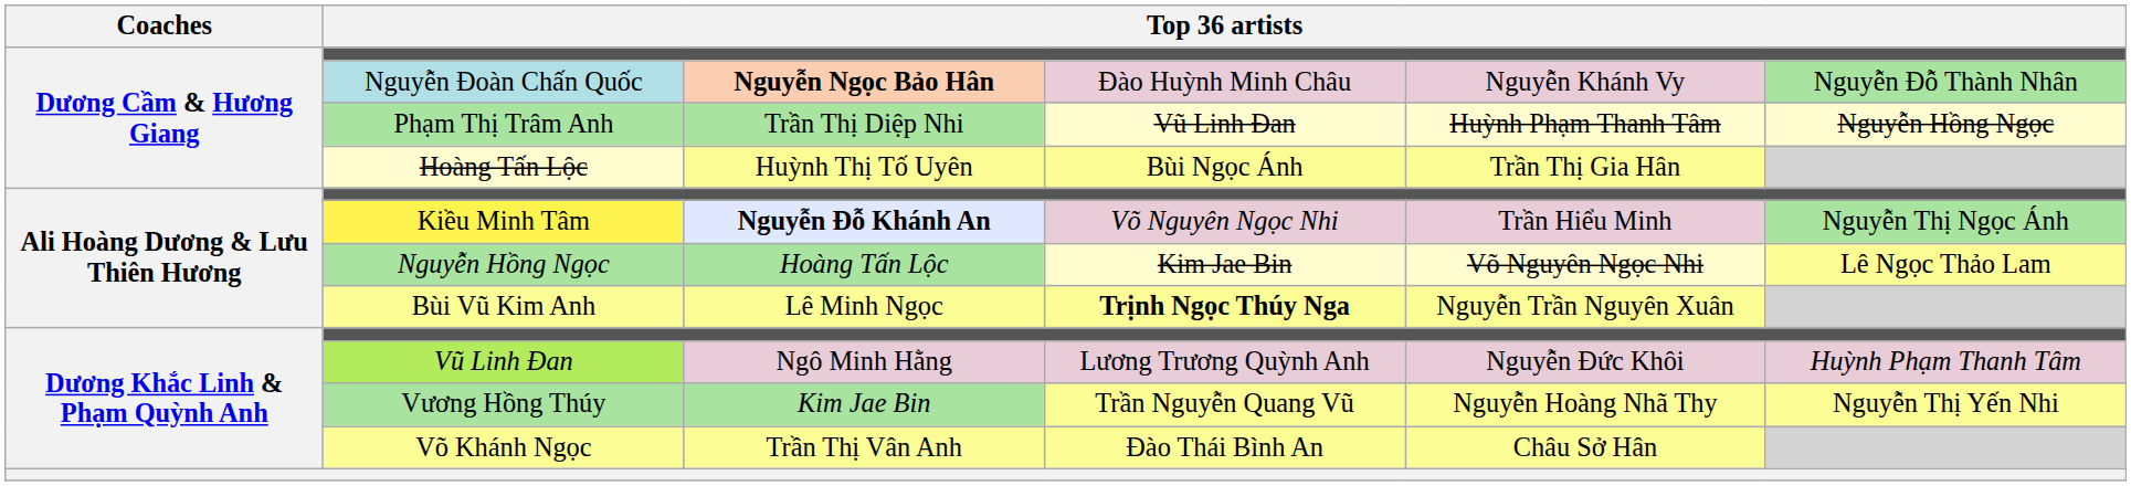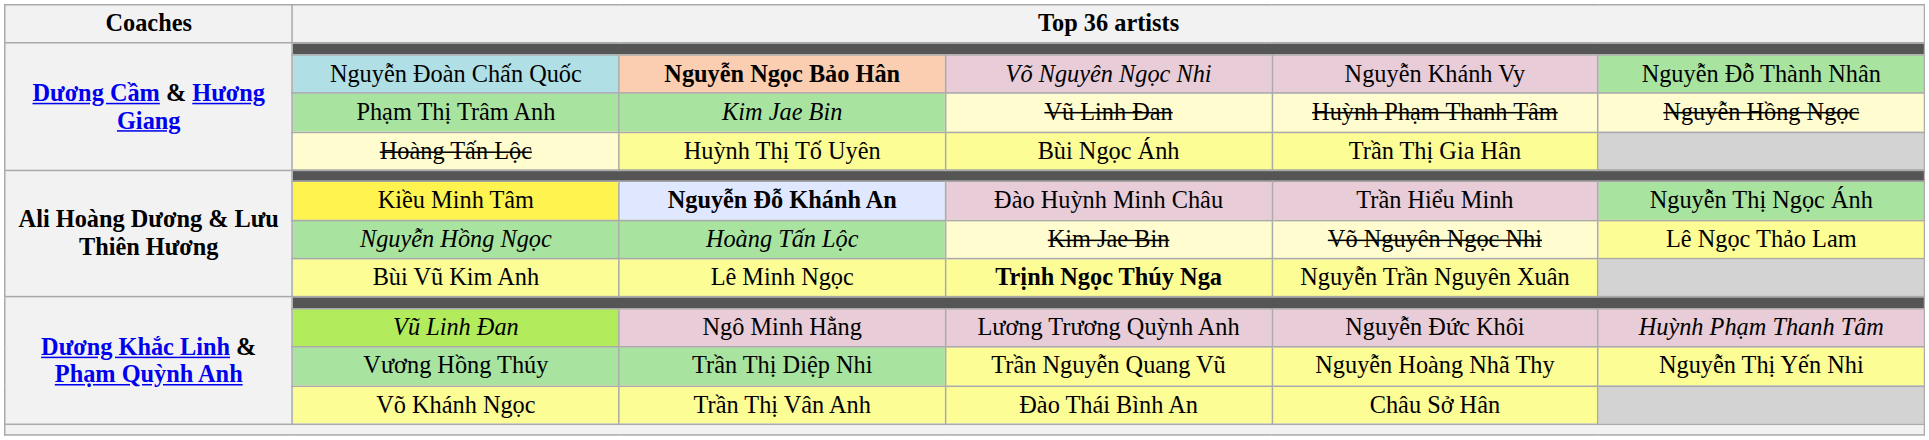Nguyễn Đoàn Chấn Quốc | column 4: Đào Huỳnh Minh Châu -> Võ Nguyên Ngọc Nhi
Phạm Thị Trâm Anh | column 3: Trần Thị Diệp Nhi -> Kim Jae Bin
Kiều Minh Tâm | column 4: Võ Nguyên Ngọc Nhi -> Đào Huỳnh Minh Châu
Vương Hồng Thúy | column 3: Kim Jae Bin -> Trần Thị Diệp Nhi
